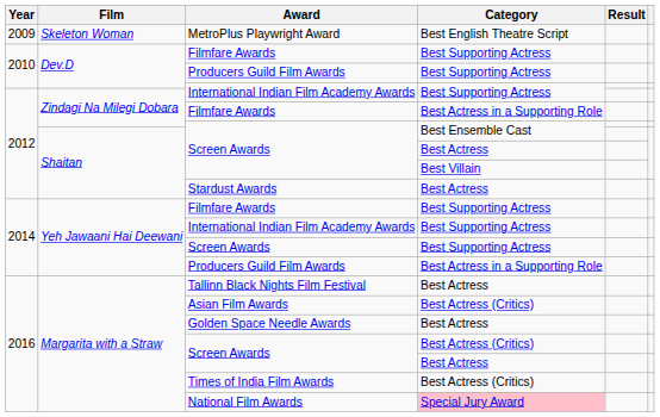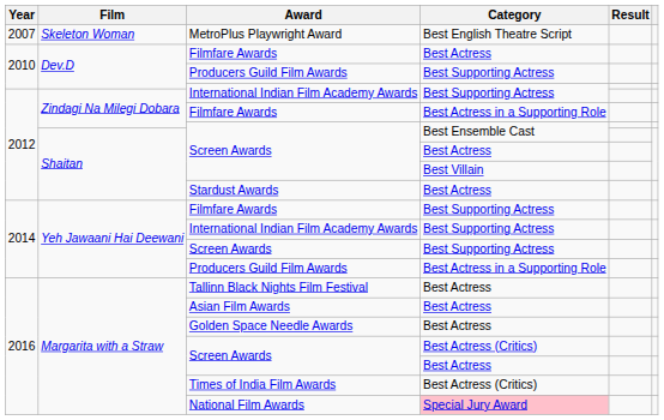MetroPlus Playwright Award | Year: 2009 -> 2007
Dev.D / Filmfare Awards | Category: Best Supporting Actress -> Best Actress
Asian Film Awards | Category: Best Actress (Critics) -> Best Actress
